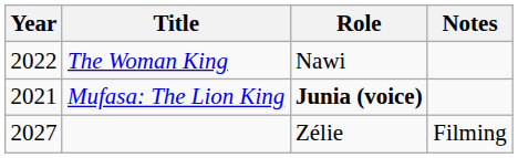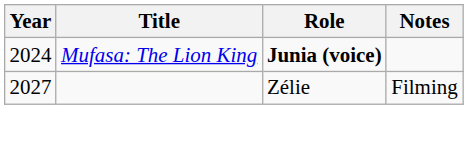- row: 2022 | The Woman King | Nawi
Mufasa: The Lion King | Year: 2021 -> 2024
